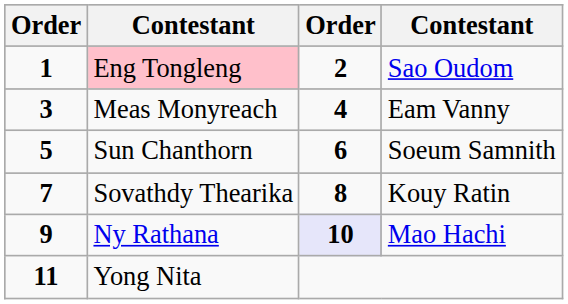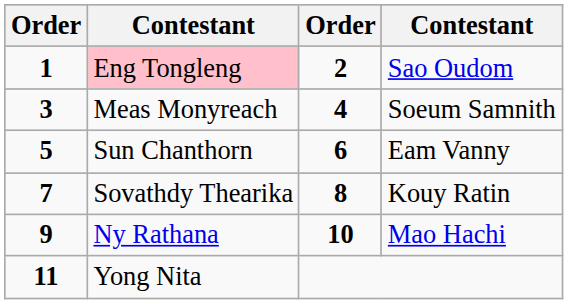Meas Monyreach | column 4: Eam Vanny -> Soeum Samnith
Sun Chanthorn | column 4: Soeum Samnith -> Eam Vanny
Ny Rathana | column 3: lavender background -> no background
